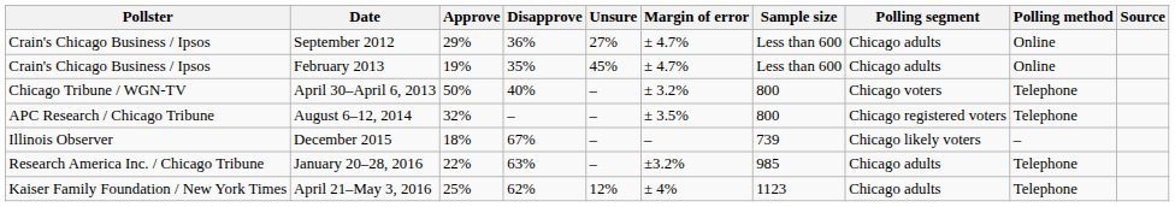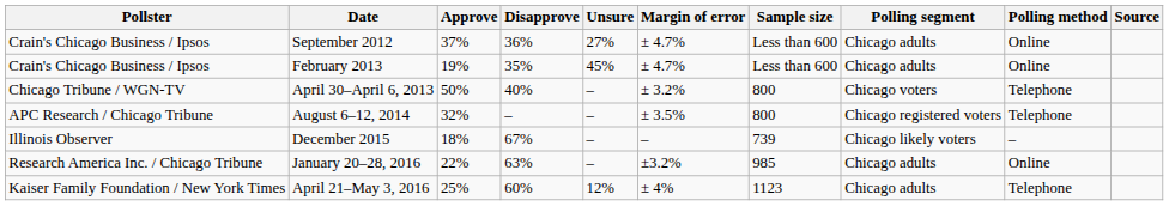September 2012 | Approve: 29% -> 37%
January 20–28, 2016 | Polling method: Telephone -> Online
April 21–May 3, 2016 | Disapprove: 62% -> 60%
